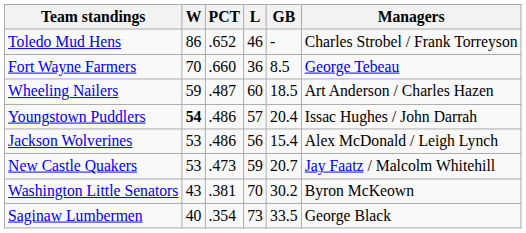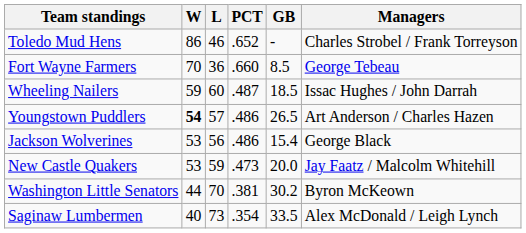columns swapped: L <-> PCT
Wheeling Nailers | Managers: Art Anderson / Charles Hazen -> Issac Hughes / John Darrah
Youngstown Puddlers | GB: 20.4 -> 26.5
Youngstown Puddlers | Managers: Issac Hughes / John Darrah -> Art Anderson / Charles Hazen
Jackson Wolverines | Managers: Alex McDonald / Leigh Lynch -> George Black
New Castle Quakers | GB: 20.7 -> 20.0
Washington Little Senators | W: 43 -> 44
Saginaw Lumbermen | Managers: George Black -> Alex McDonald / Leigh Lynch
